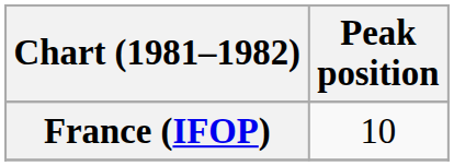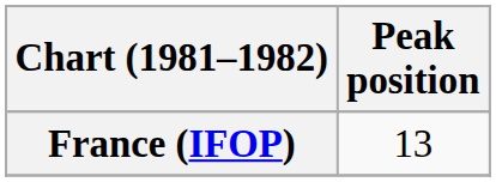France (IFOP) | Peak position: 10 -> 13
